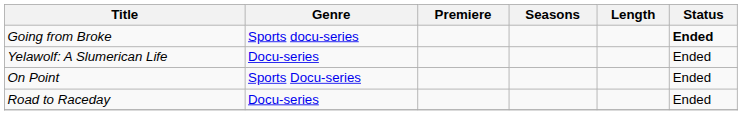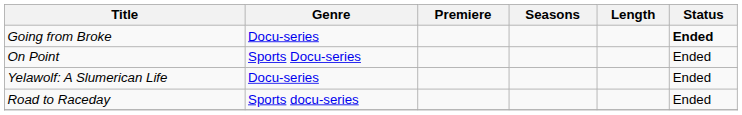Going from Broke | Genre: Sports docu-series -> Docu-series
rows swapped: On Point <-> Yelawolf: A Slumerican Life
Road to Raceday | Genre: Docu-series -> Sports docu-series
